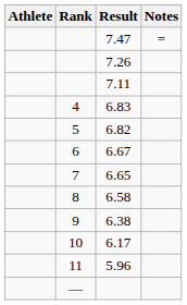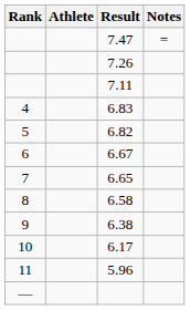columns swapped: Rank <-> Athlete
